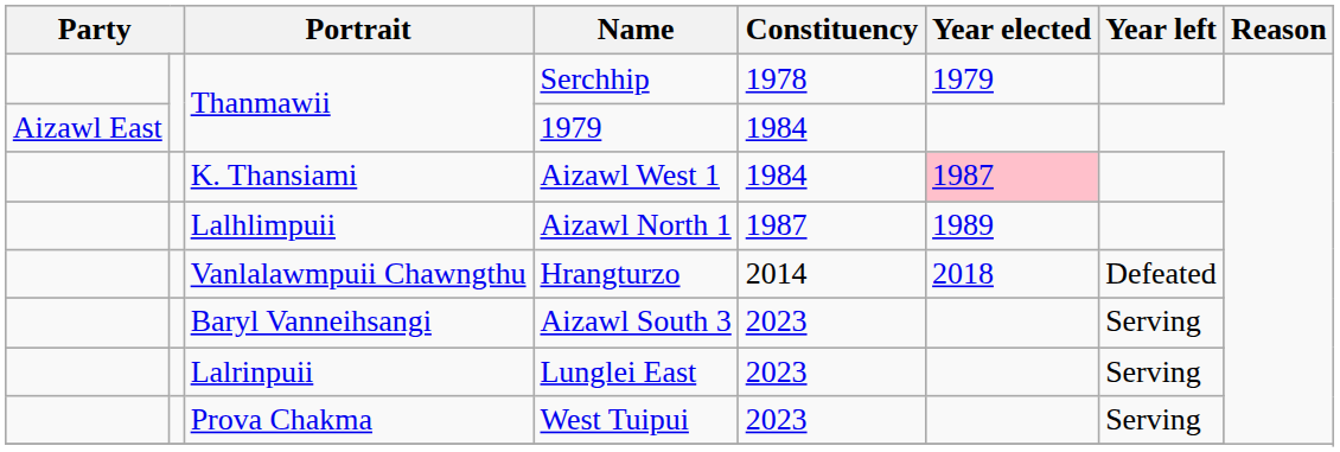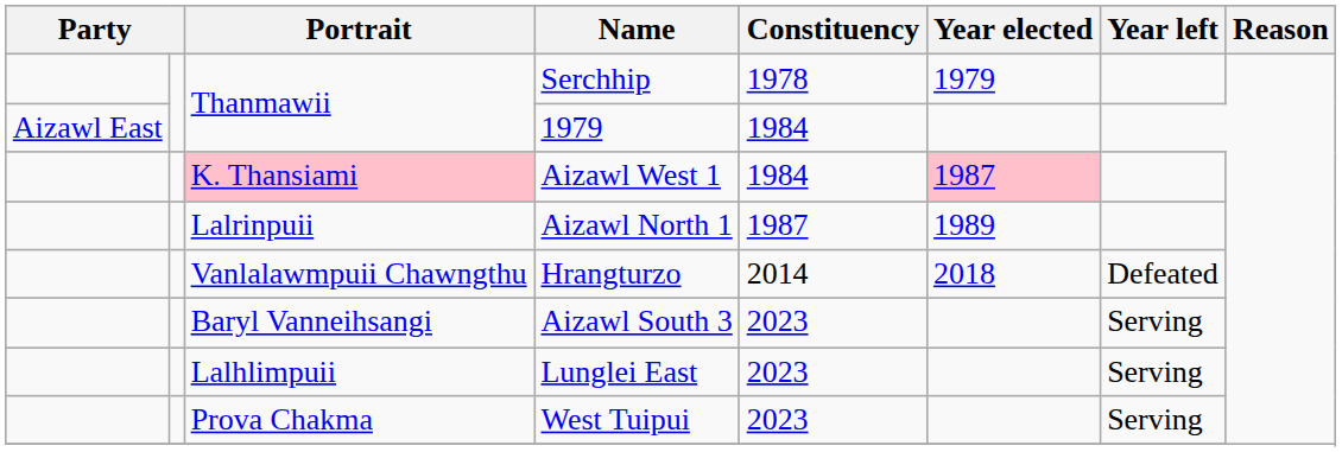Aizawl West 1 | Portrait: no background -> pink background
Aizawl North 1 | Portrait: Lalhlimpuii -> Lalrinpuii
Lunglei East | Portrait: Lalrinpuii -> Lalhlimpuii
